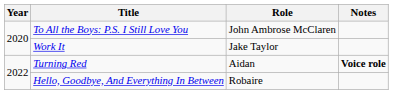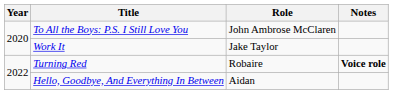Turning Red | Role: Aidan -> Robaire
Hello, Goodbye, And Everything In Between | Role: Robaire -> Aidan
